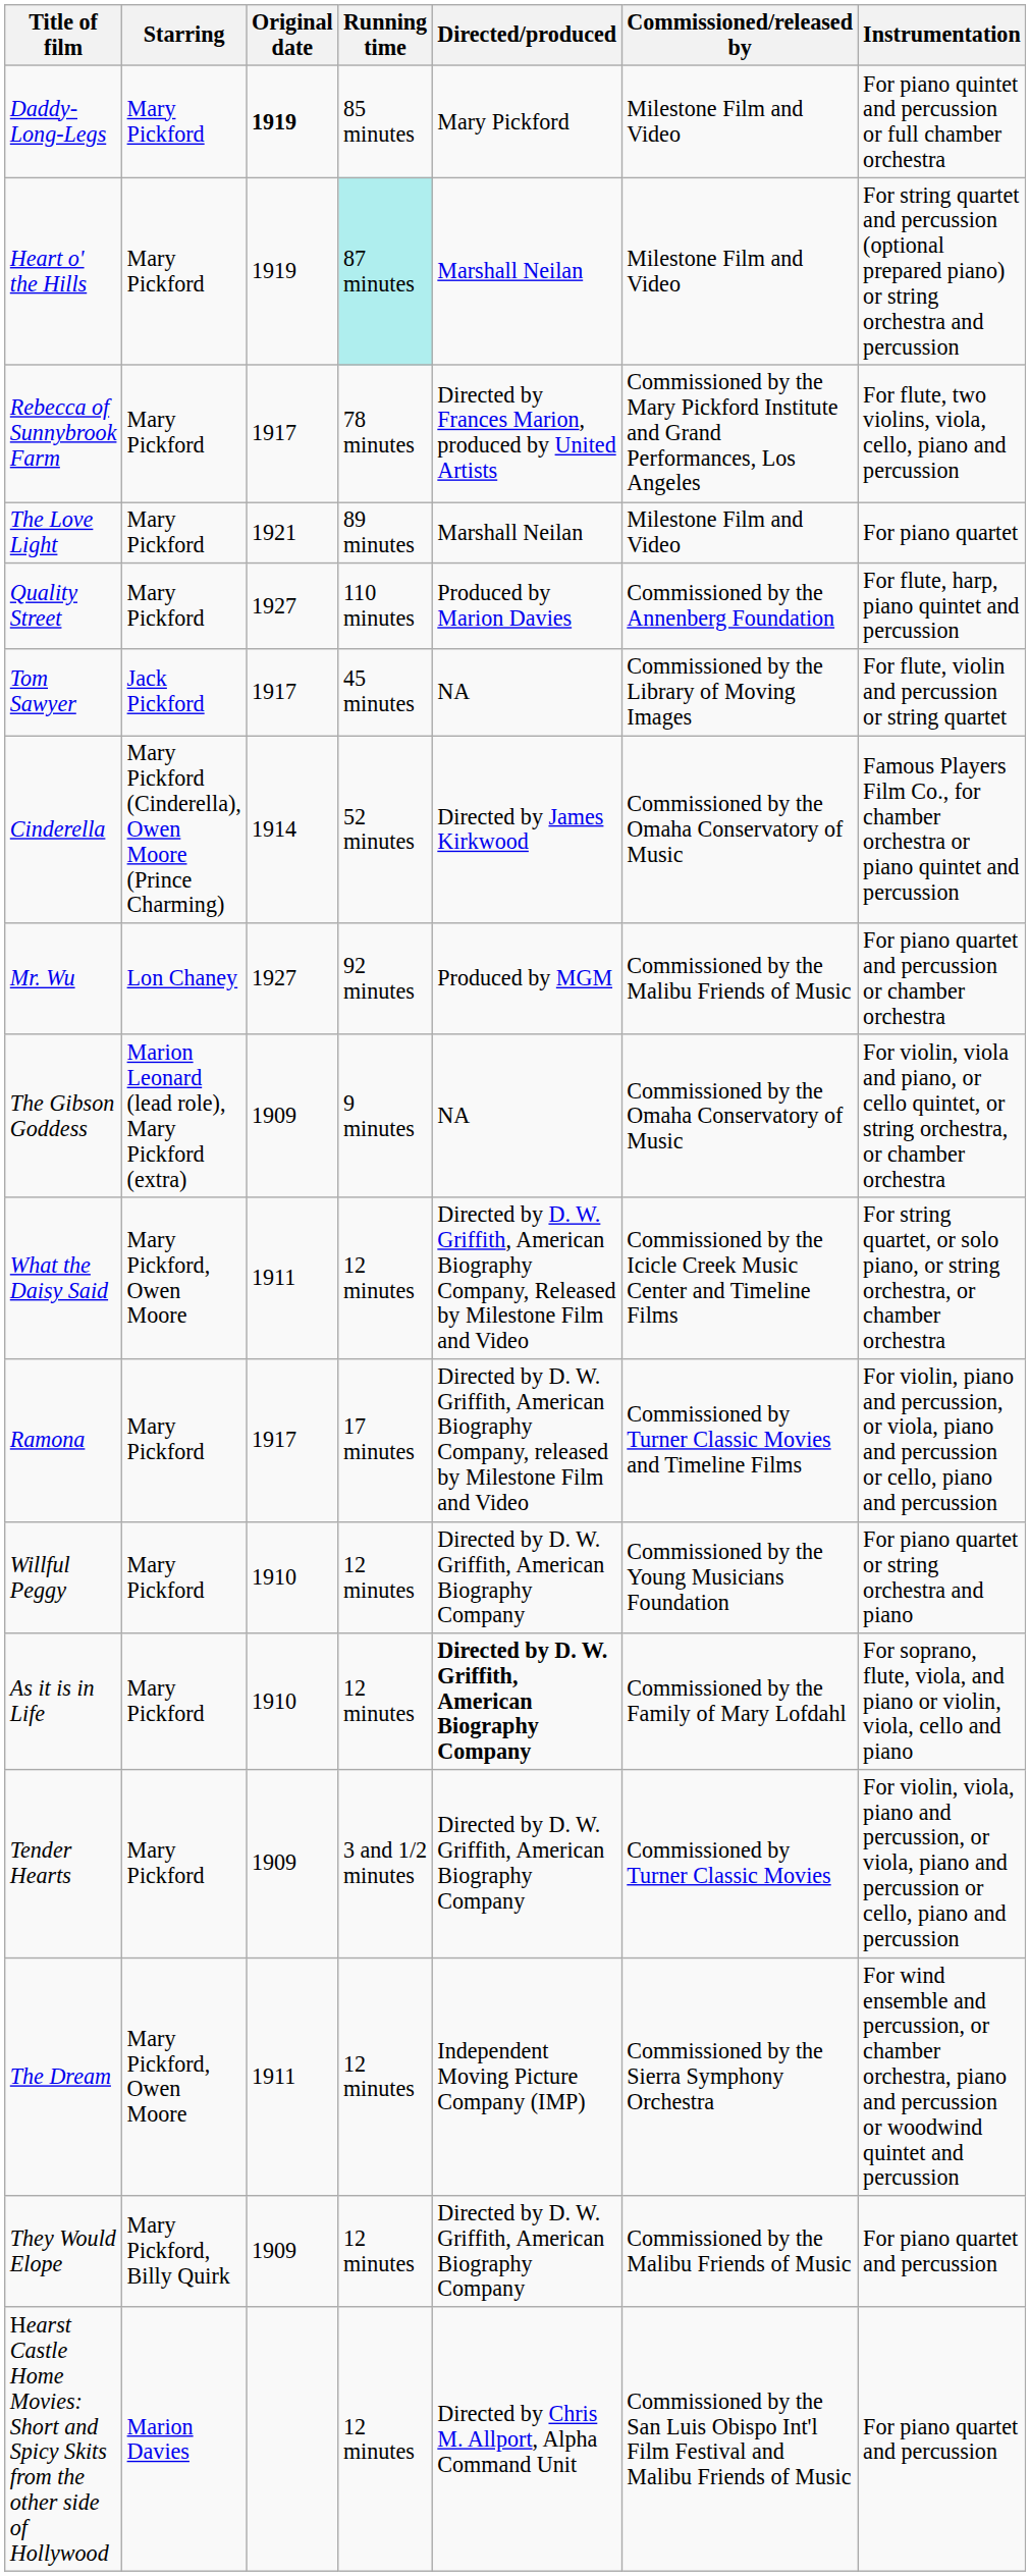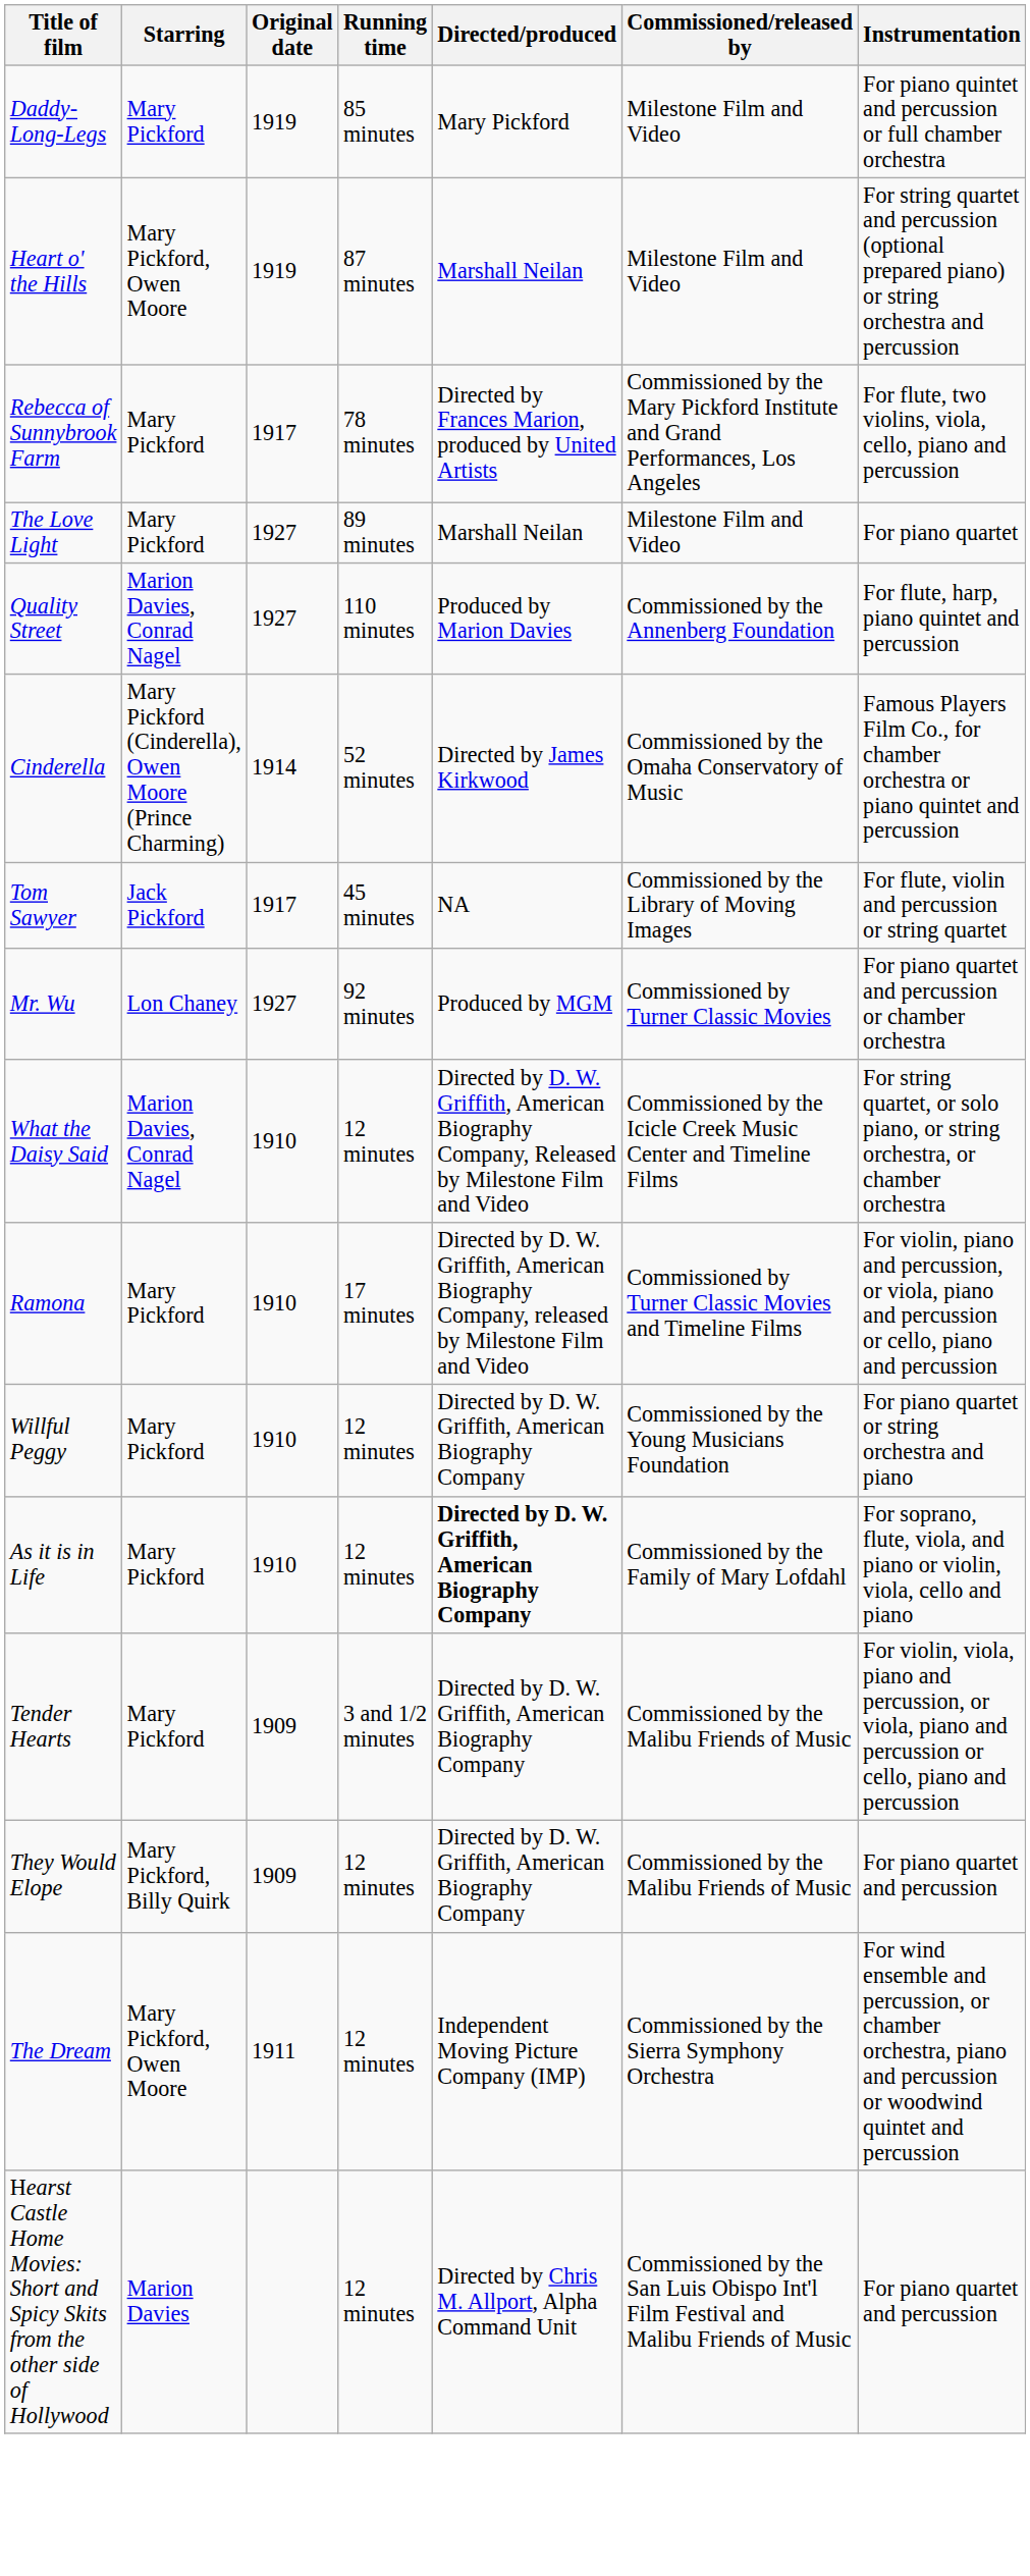Daddy-Long-Legs | Original date: bold -> normal
Heart o' the Hills | Starring: Mary Pickford -> Mary Pickford, Owen Moore
Heart o' the Hills | Running time: paleturquoise background -> no background
The Love Light | Original date: 1921 -> 1927
Quality Street | Starring: Mary Pickford -> Marion Davies, Conrad Nagel
rows swapped: Tom Sawyer <-> Cinderella
Mr. Wu | Commissioned/released by: Commissioned by the Malibu Friends of Music -> Commissioned by Turner Classic Movies
- row: The Gibson Goddess | Marion Leonard (lead role), Mary Pickford (extra) | 1909 | 9 minutes | NA | Commissioned by the Omaha Conservatory of Music | For violin, viola and piano, or cello quintet, or string orchestra, or chamber orchestra
What the Daisy Said | Starring: Mary Pickford, Owen Moore -> Marion Davies, Conrad Nagel
What the Daisy Said | Original date: 1911 -> 1910
Ramona | Original date: 1917 -> 1910
Tender Hearts | Commissioned/released by: Commissioned by Turner Classic Movies -> Commissioned by the Malibu Friends of Music
rows swapped: They Would Elope <-> The Dream
